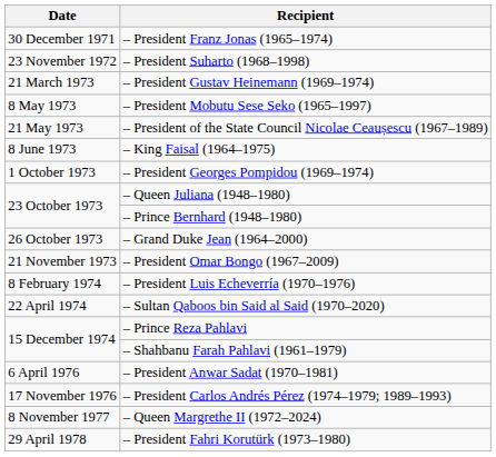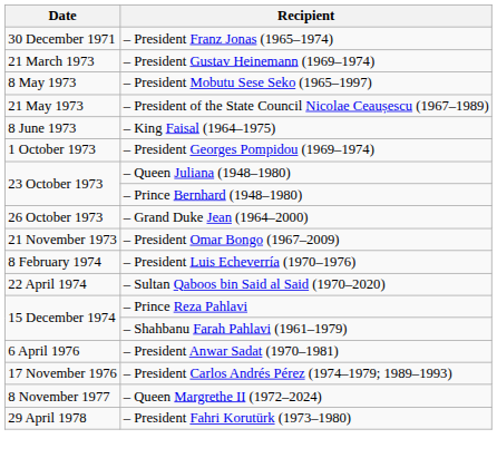- row: 23 November 1972 | – President Suharto (1968–1998)
